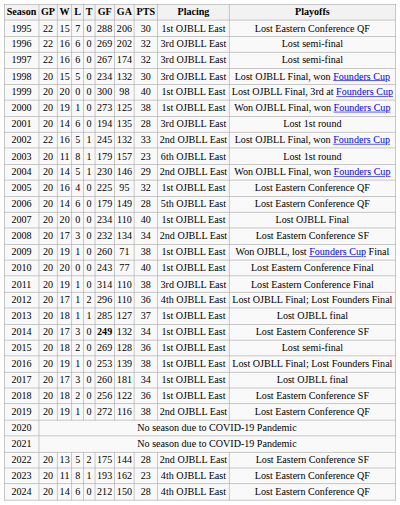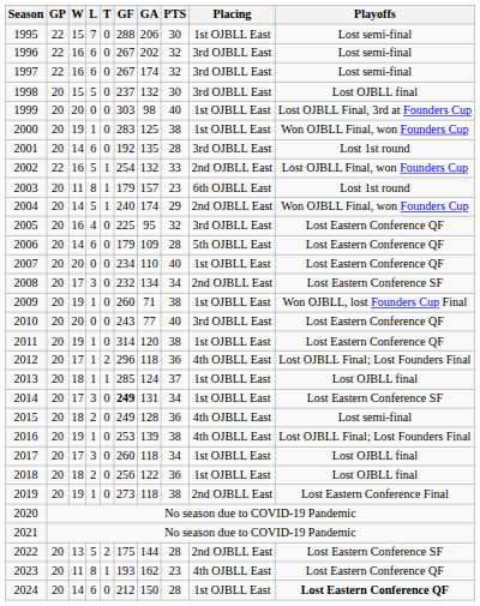1995 | Playoffs: Lost Eastern Conference QF -> Lost semi-final
1996 | GF: 269 -> 267
1998 | GF: 234 -> 237
1998 | Playoffs: Lost OJBLL Final, won Founders Cup -> Lost OJBLL final
1999 | GF: 300 -> 303
2000 | GF: 273 -> 283
2001 | GF: 194 -> 192
2002 | GF: 245 -> 254
2004 | GF: 230 -> 240
2004 | GA: 146 -> 174
2005 | Placing: 1st OJBLL East -> 3rd OJBLL East
2006 | GA: 149 -> 109
2007 | Playoffs: Lost OJBLL Final -> Lost Eastern Conference QF
2010 | Placing: 1st OJBLL East -> 3rd OJBLL East
2010 | Playoffs: Lost Eastern Conference Final -> Lost Eastern Conference QF
2011 | GA: 110 -> 120
2011 | Placing: 3rd OJBLL East -> 1st OJBLL East
2011 | Playoffs: Lost Eastern Conference Final -> Lost Eastern Conference QF
2012 | GA: 110 -> 118
2013 | GA: 127 -> 124
2014 | GA: 132 -> 131
2015 | GF: 269 -> 249
2015 | Placing: 1st OJBLL East -> 4th OJBLL East
2016 | Placing: 1st OJBLL East -> 4th OJBLL East
2017 | GA: 181 -> 118
2018 | Playoffs: Lost Eastern Conference SF -> Lost OJBLL final
2019 | GF: 272 -> 273
2019 | GA: 116 -> 118
2019 | Playoffs: Lost Eastern Conference QF -> Lost Eastern Conference Final
2024 | Placing: 4th OJBLL East -> 1st OJBLL East
2024 | Playoffs: normal -> bold
